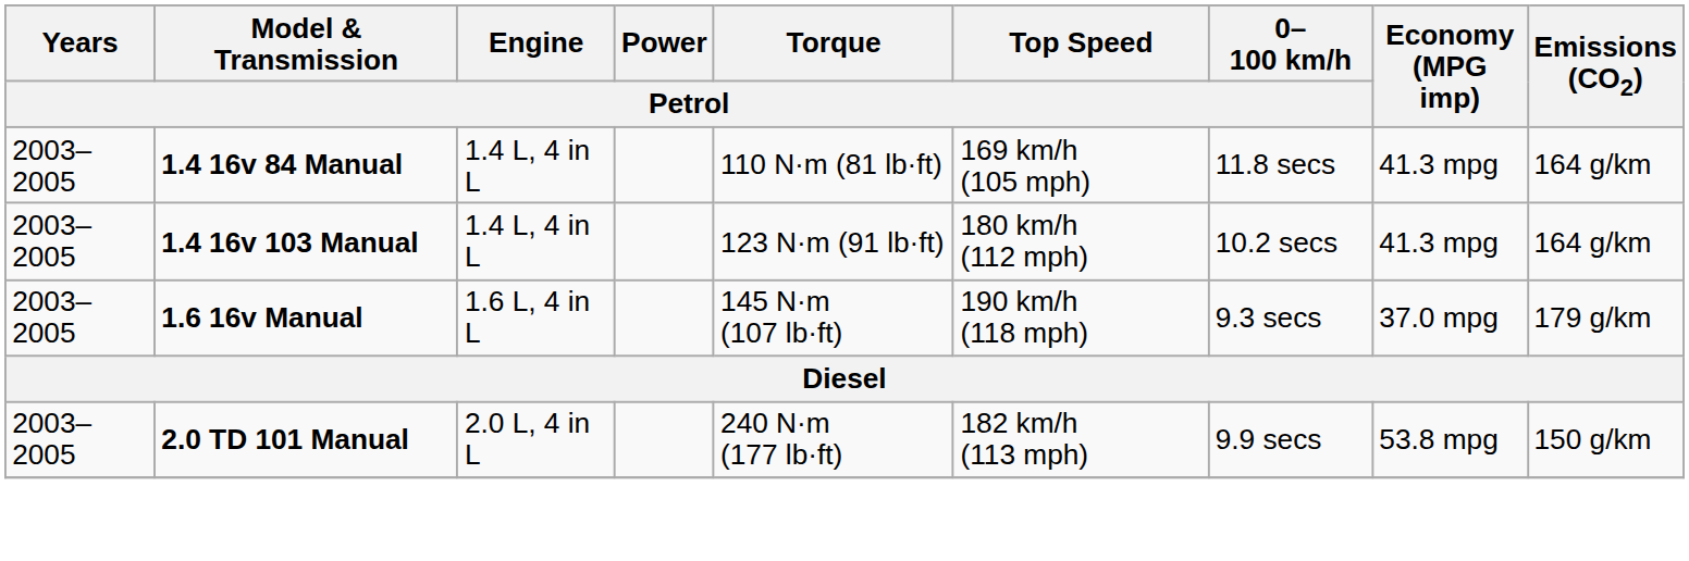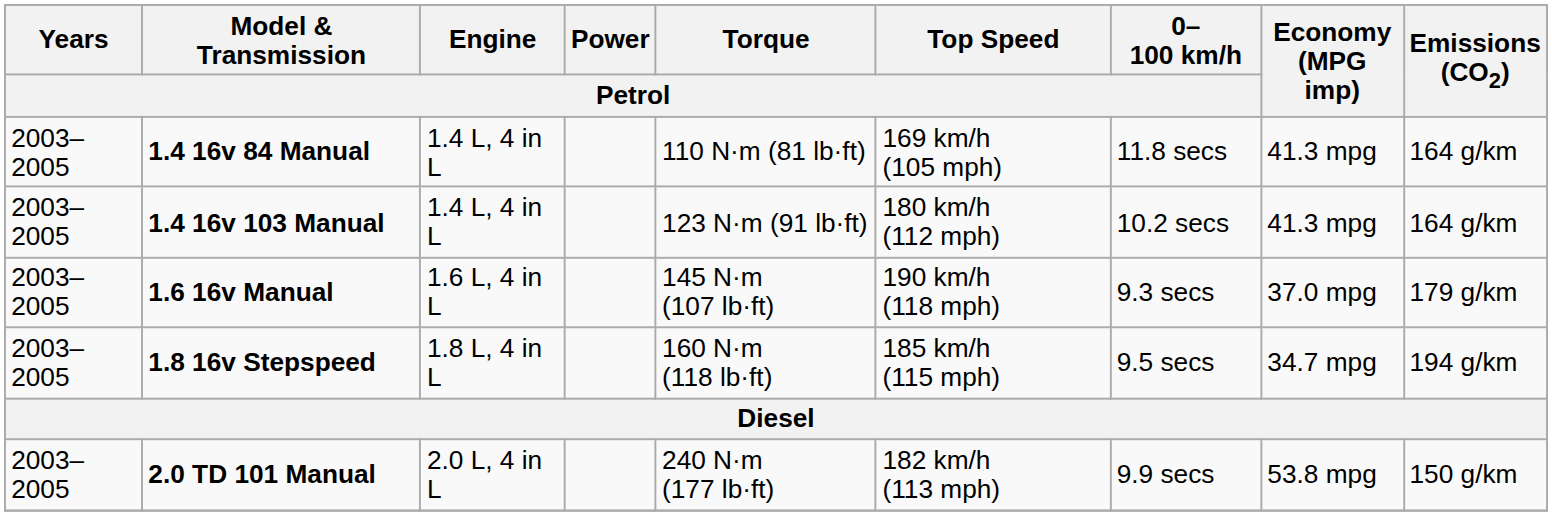+ row: 2003–2005 | 1.8 16v Stepspeed | 1.8 L, 4 in L | 160 N·m (118 lb·ft) | 185 km/h (115 mph) | 9.5 secs | 34.7 mpg | 194 g/km
